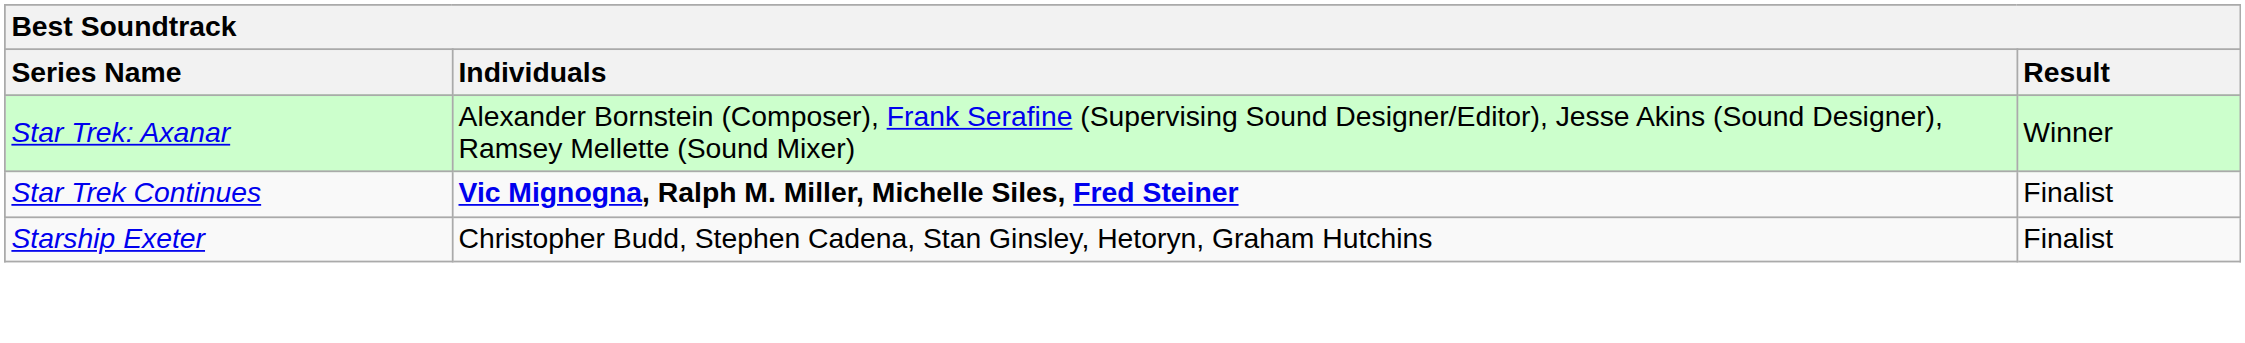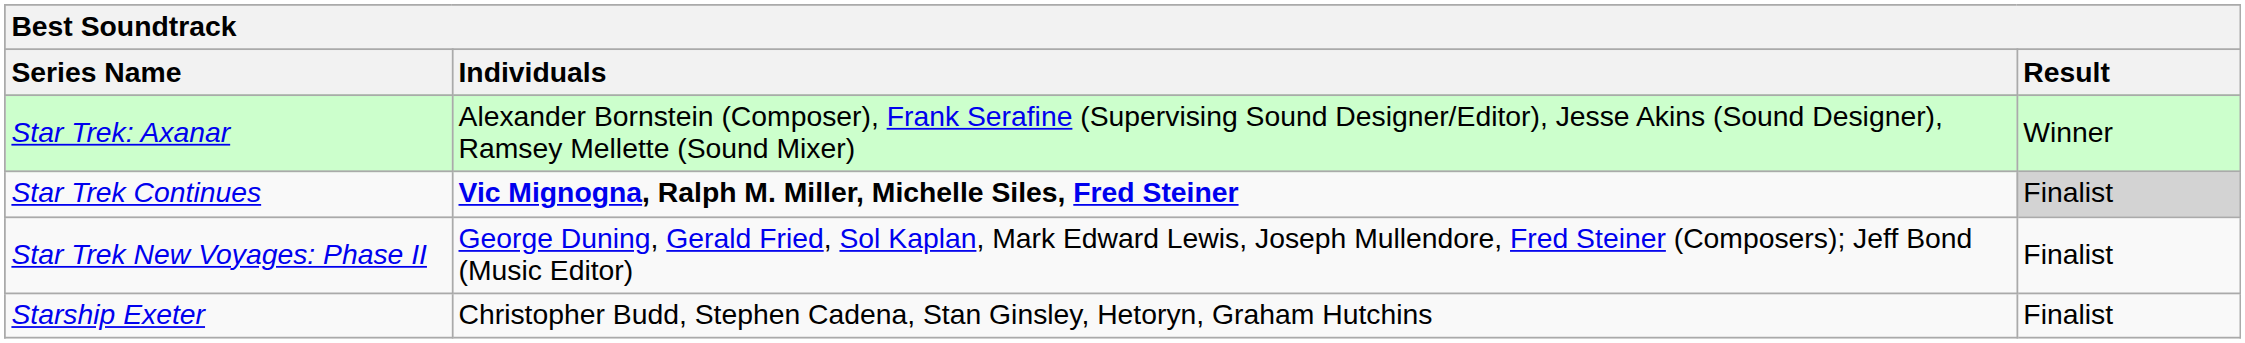Star Trek Continues | Result: no background -> lightgrey background
+ row: Star Trek New Voyages: Phase II | George Duning, Gerald Fried, Sol Kaplan, Mark Edward Lewis, Joseph Mullendore, Fred Steiner (Composers); Jeff Bond (Music Editor) | Finalist
